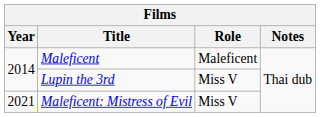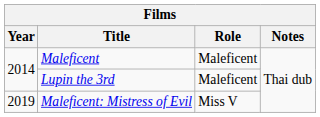Lupin the 3rd | Role: Miss V -> Maleficent
Maleficent: Mistress of Evil | Year: 2021 -> 2019
